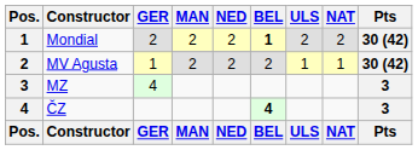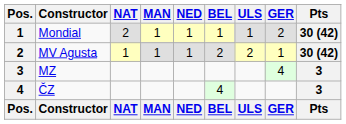columns swapped: GER <-> NAT
Mondial | MAN: 2 -> 1
Mondial | NED: 2 -> 1
Mondial | BEL: bold -> normal
Mondial | ULS: 2 -> 1
MV Agusta | MAN: 2 -> 1
MV Agusta | NED: 2 -> 1
MV Agusta | ULS: 1 -> 2
ČZ | BEL: bold -> normal
